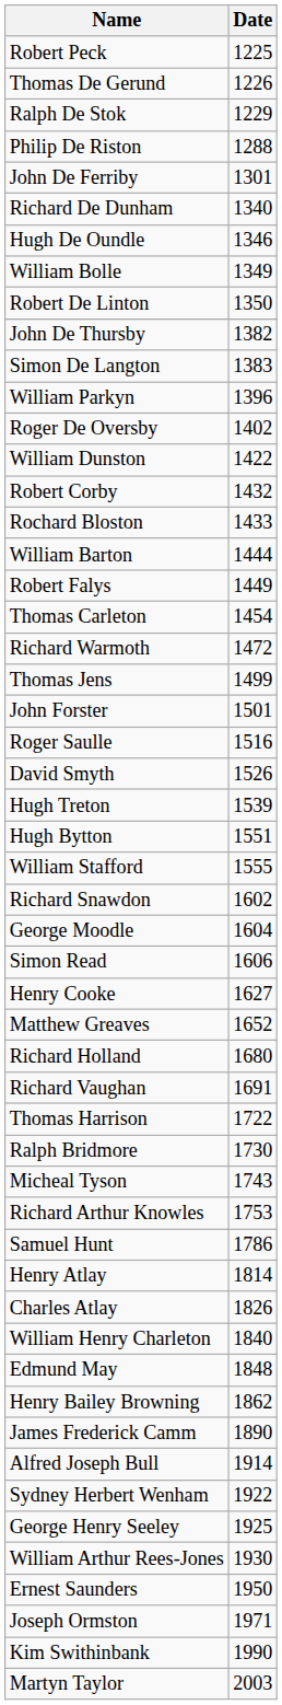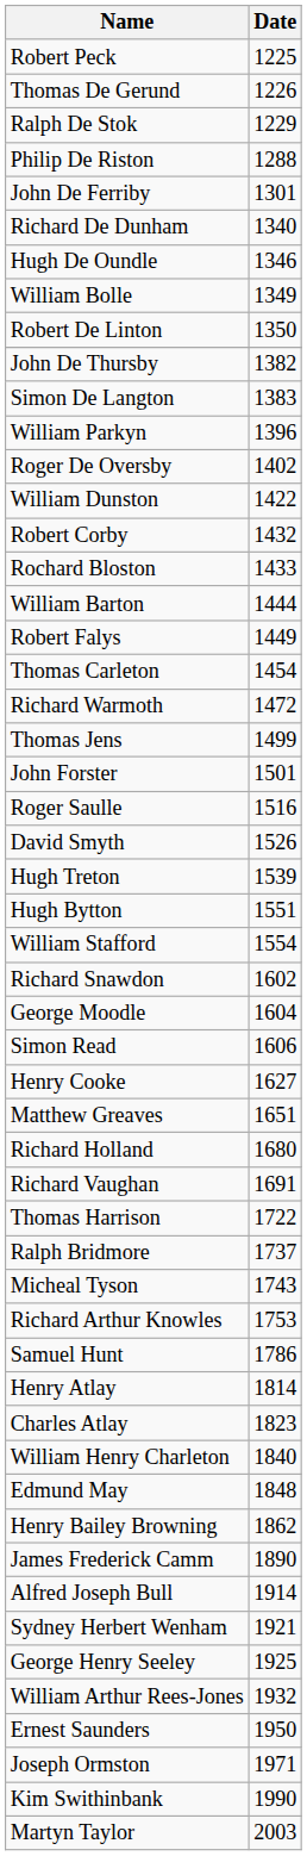William Stafford | Date: 1555 -> 1554
Matthew Greaves | Date: 1652 -> 1651
Ralph Bridmore | Date: 1730 -> 1737
Charles Atlay | Date: 1826 -> 1823
Sydney Herbert Wenham | Date: 1922 -> 1921
William Arthur Rees-Jones | Date: 1930 -> 1932
